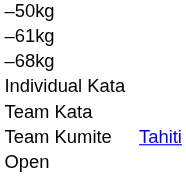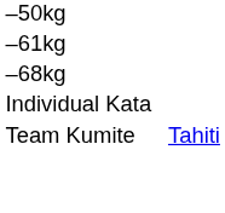- row: Team Kata
- row: Open
